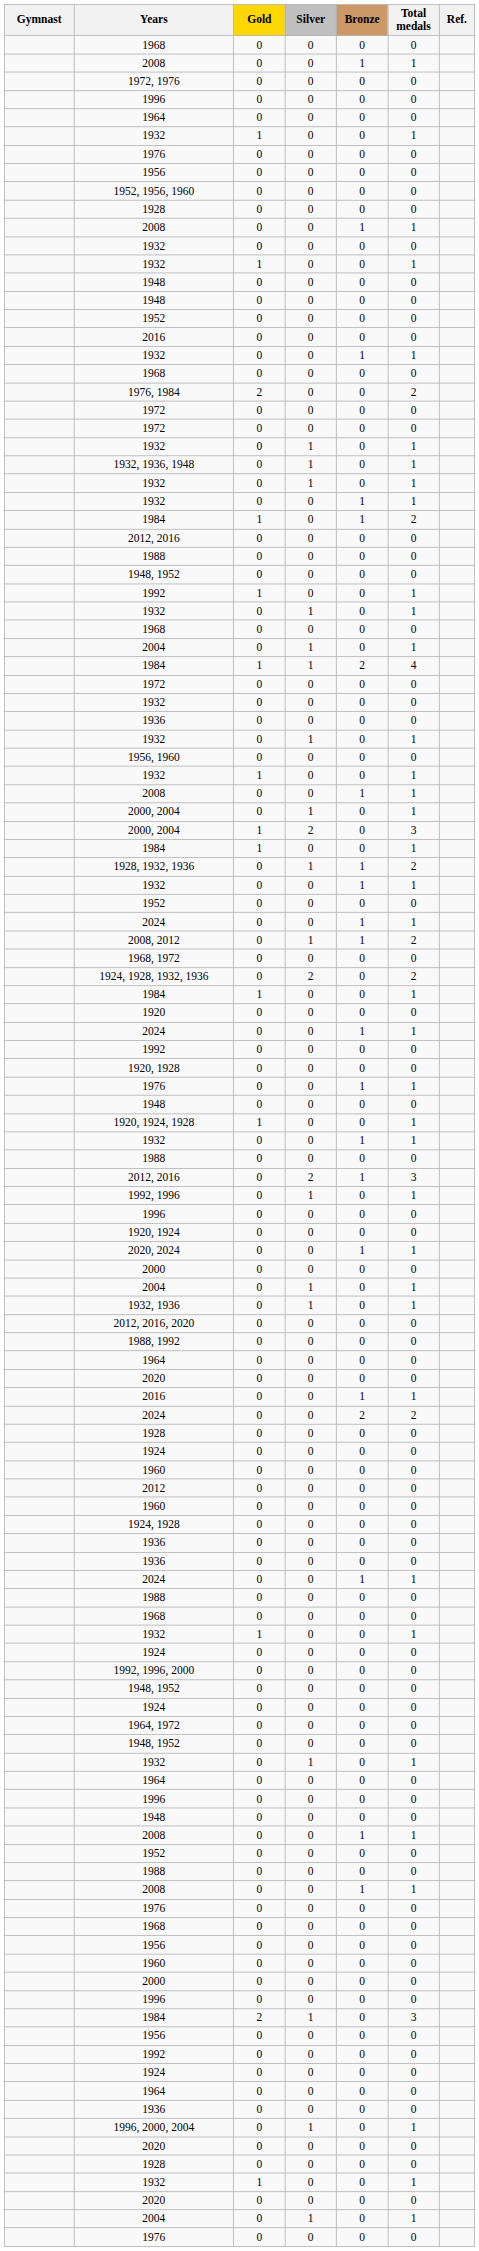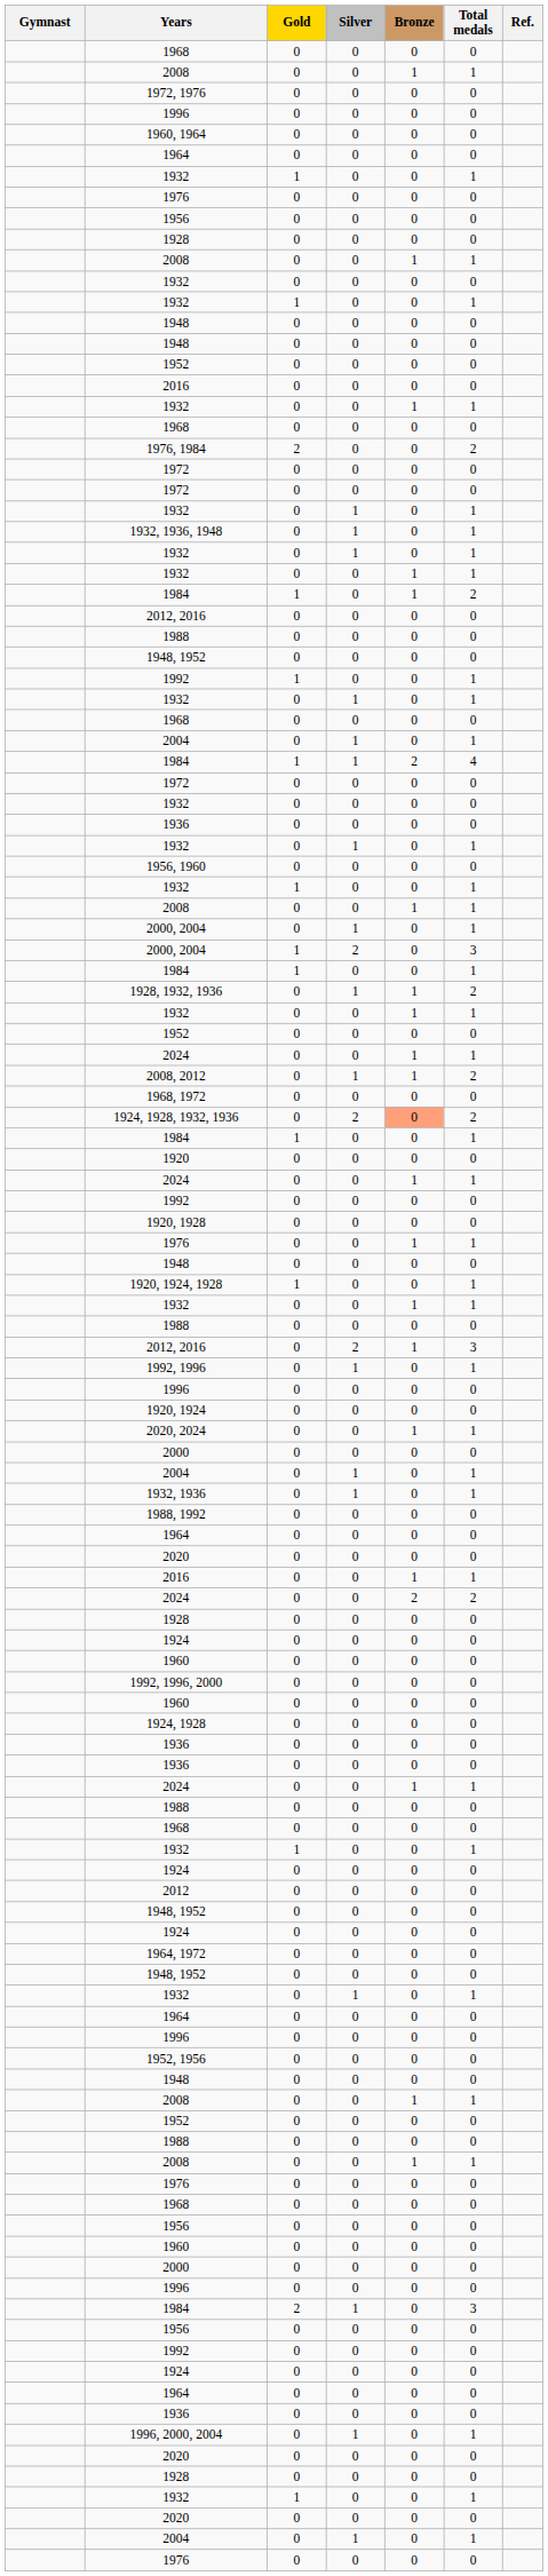+ row: 1960, 1964 | 0 | 0 | 0 | 0
- row: 1952, 1956, 1960 | 0 | 0 | 0 | 0
1924, 1928, 1932, 1936 | Bronze: no background -> lightsalmon background
- row: 2012, 2016, 2020 | 0 | 0 | 0 | 0
rows swapped: 2012 <-> 1992, 1996, 2000
+ row: 1952, 1956 | 0 | 0 | 0 | 0
